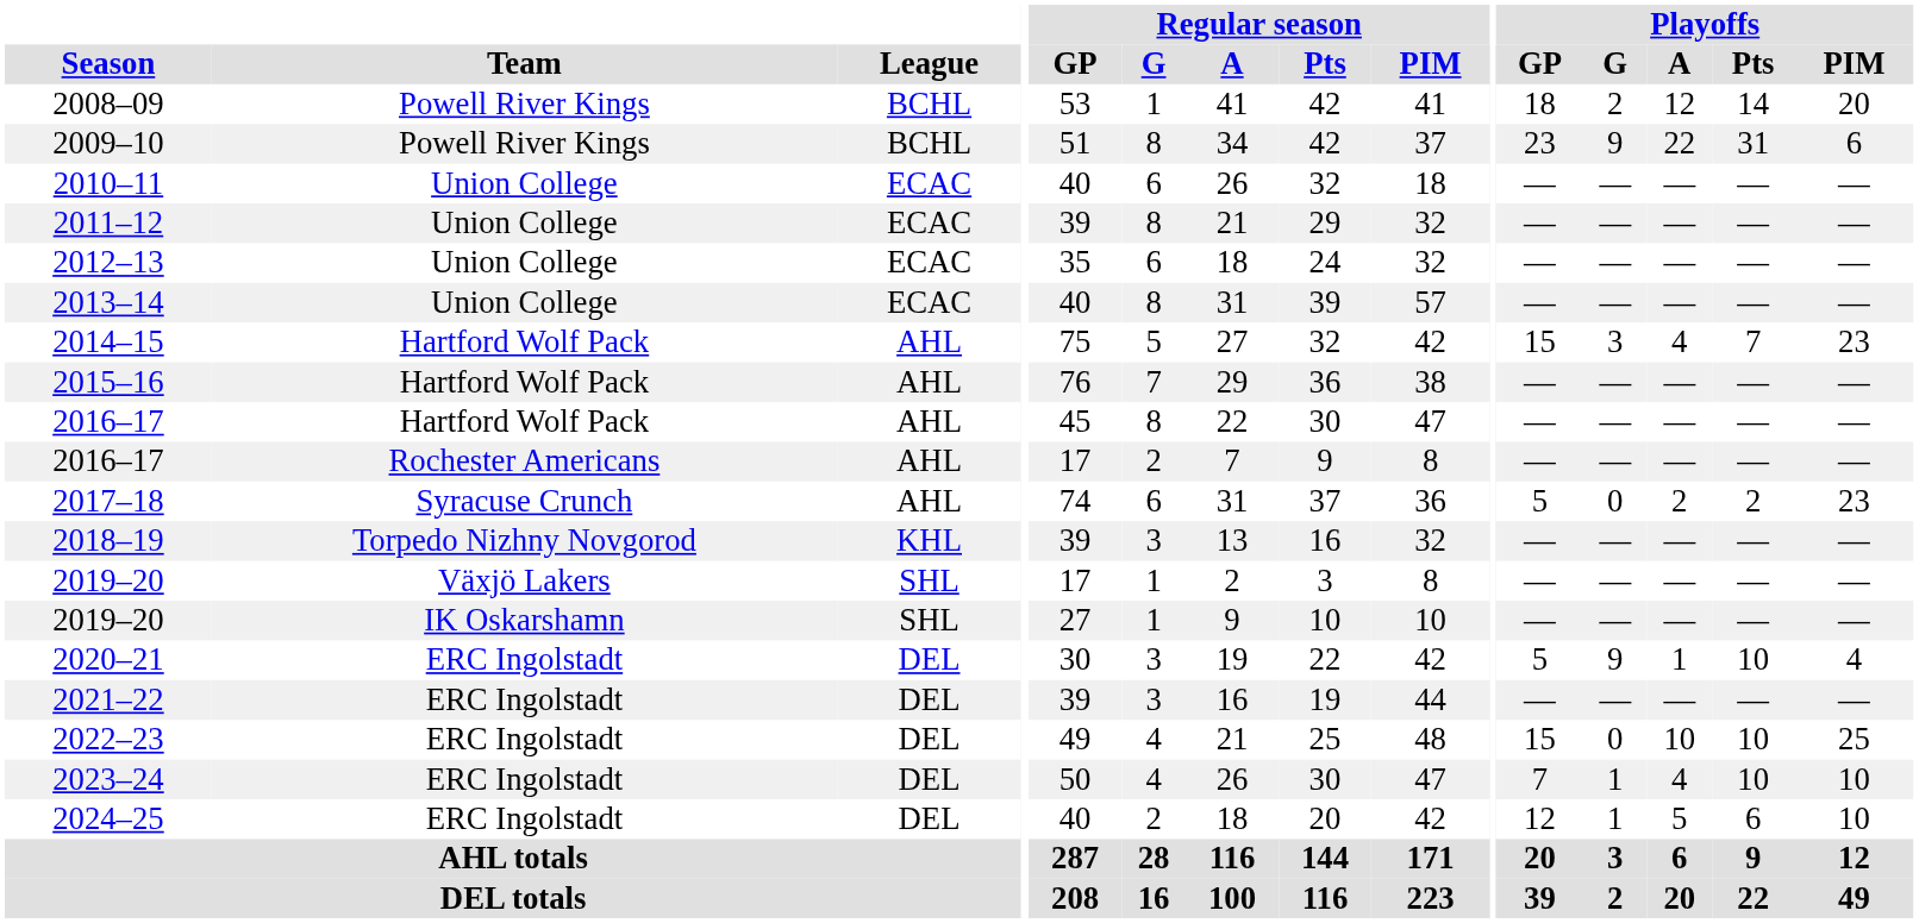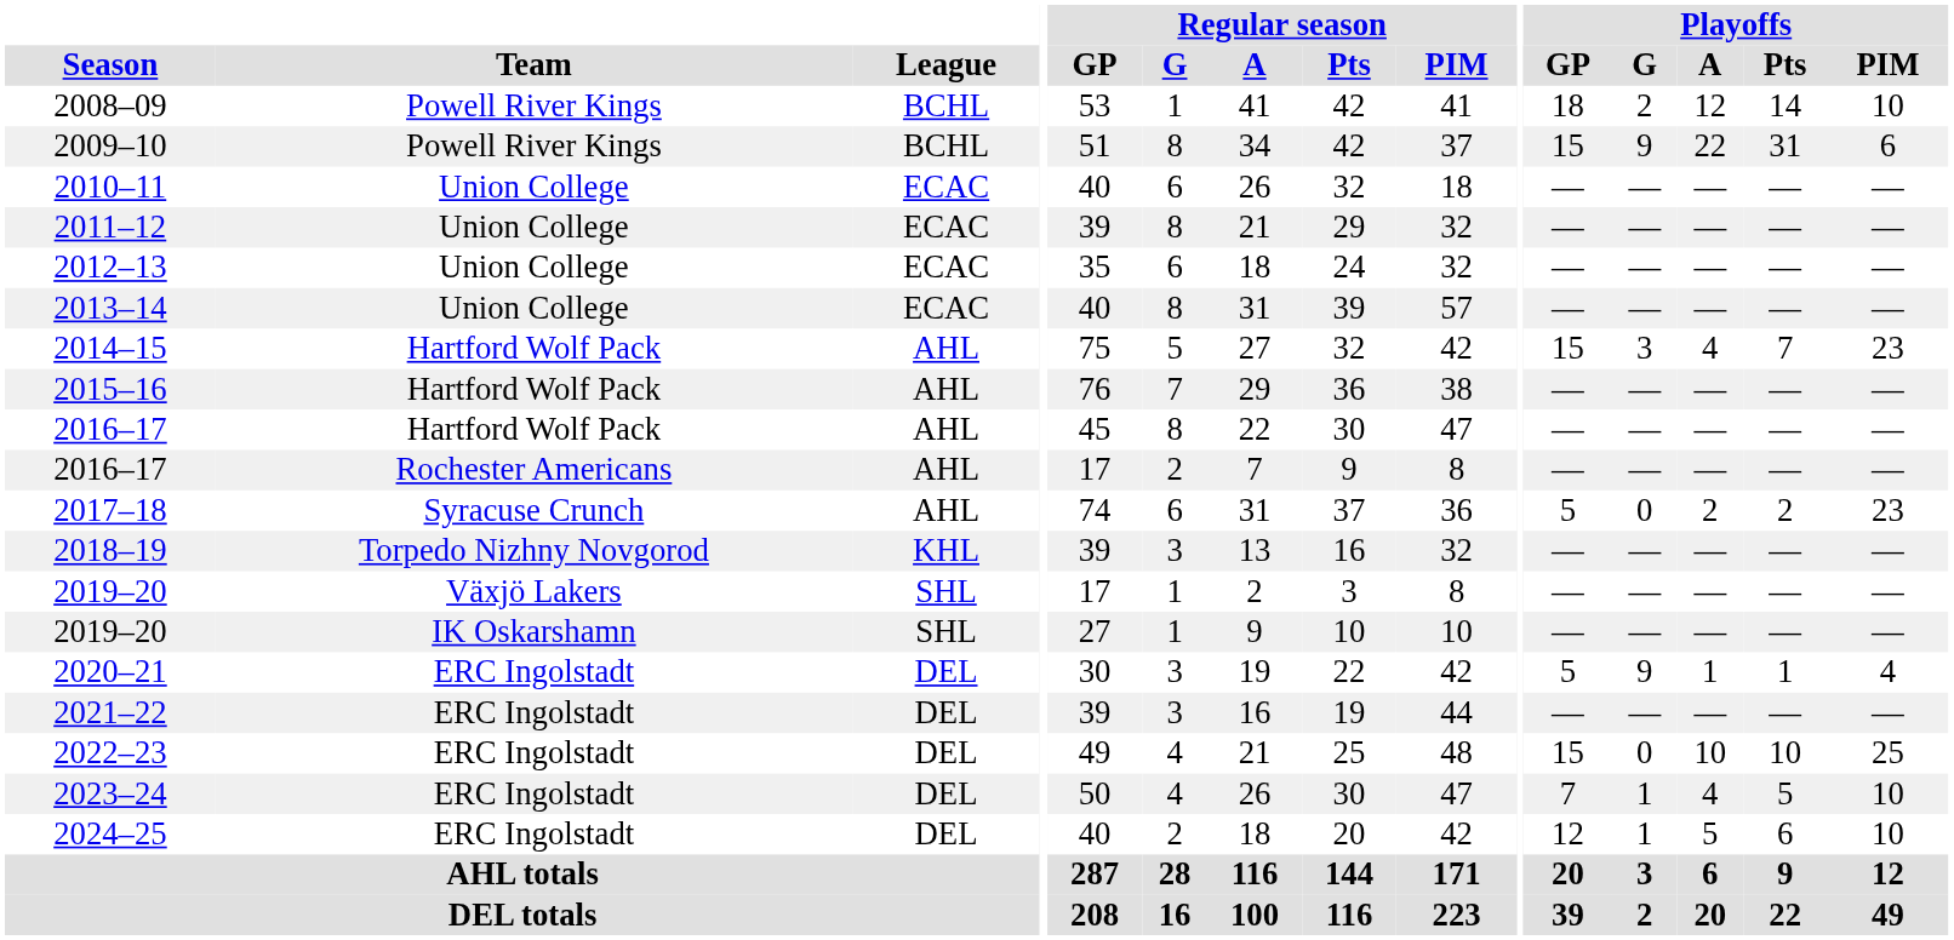2008–09 | Playoffs / PIM: 20 -> 10
2009–10 | Playoffs / GP: 23 -> 15
2020–21 | Playoffs / Pts: 10 -> 1
2023–24 | Playoffs / Pts: 10 -> 5
